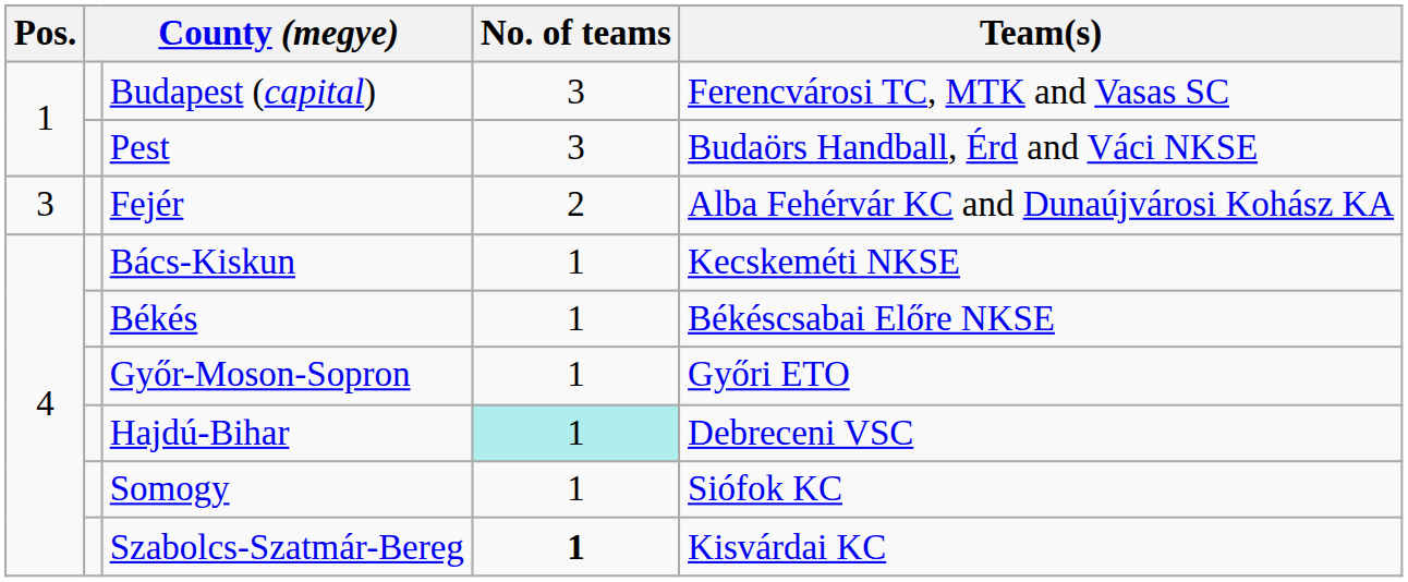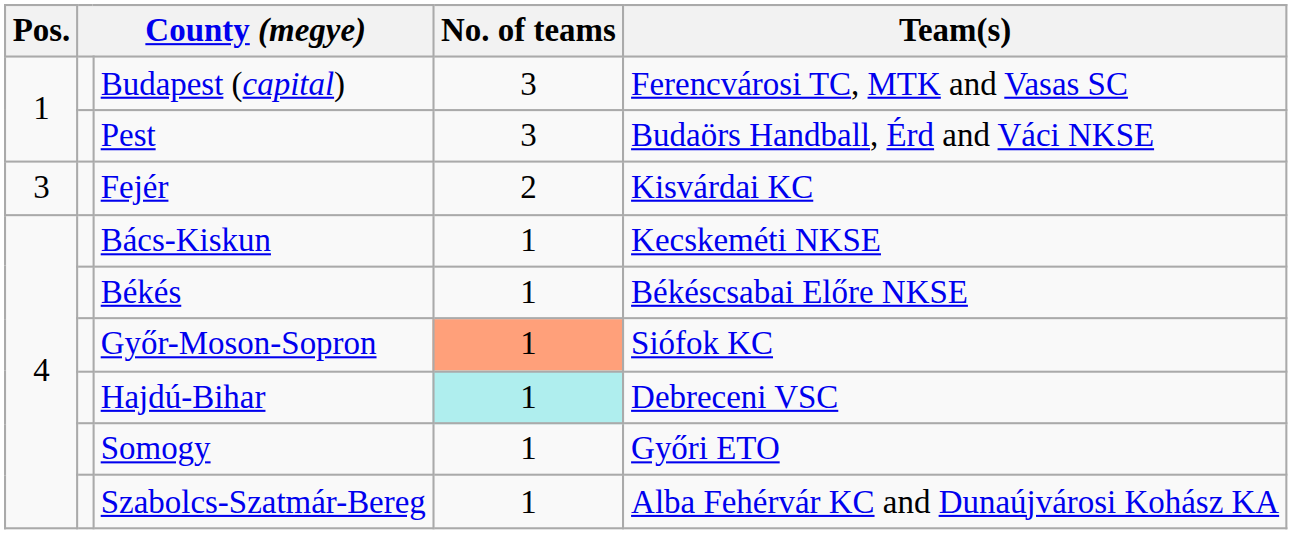Fejér | Team(s): Alba Fehérvár KC and Dunaújvárosi Kohász KA -> Kisvárdai KC
Győr-Moson-Sopron | No. of teams: no background -> lightsalmon background
Győr-Moson-Sopron | Team(s): Győri ETO -> Siófok KC
Somogy | Team(s): Siófok KC -> Győri ETO
Szabolcs-Szatmár-Bereg | No. of teams: bold -> normal
Szabolcs-Szatmár-Bereg | Team(s): Kisvárdai KC -> Alba Fehérvár KC and Dunaújvárosi Kohász KA
